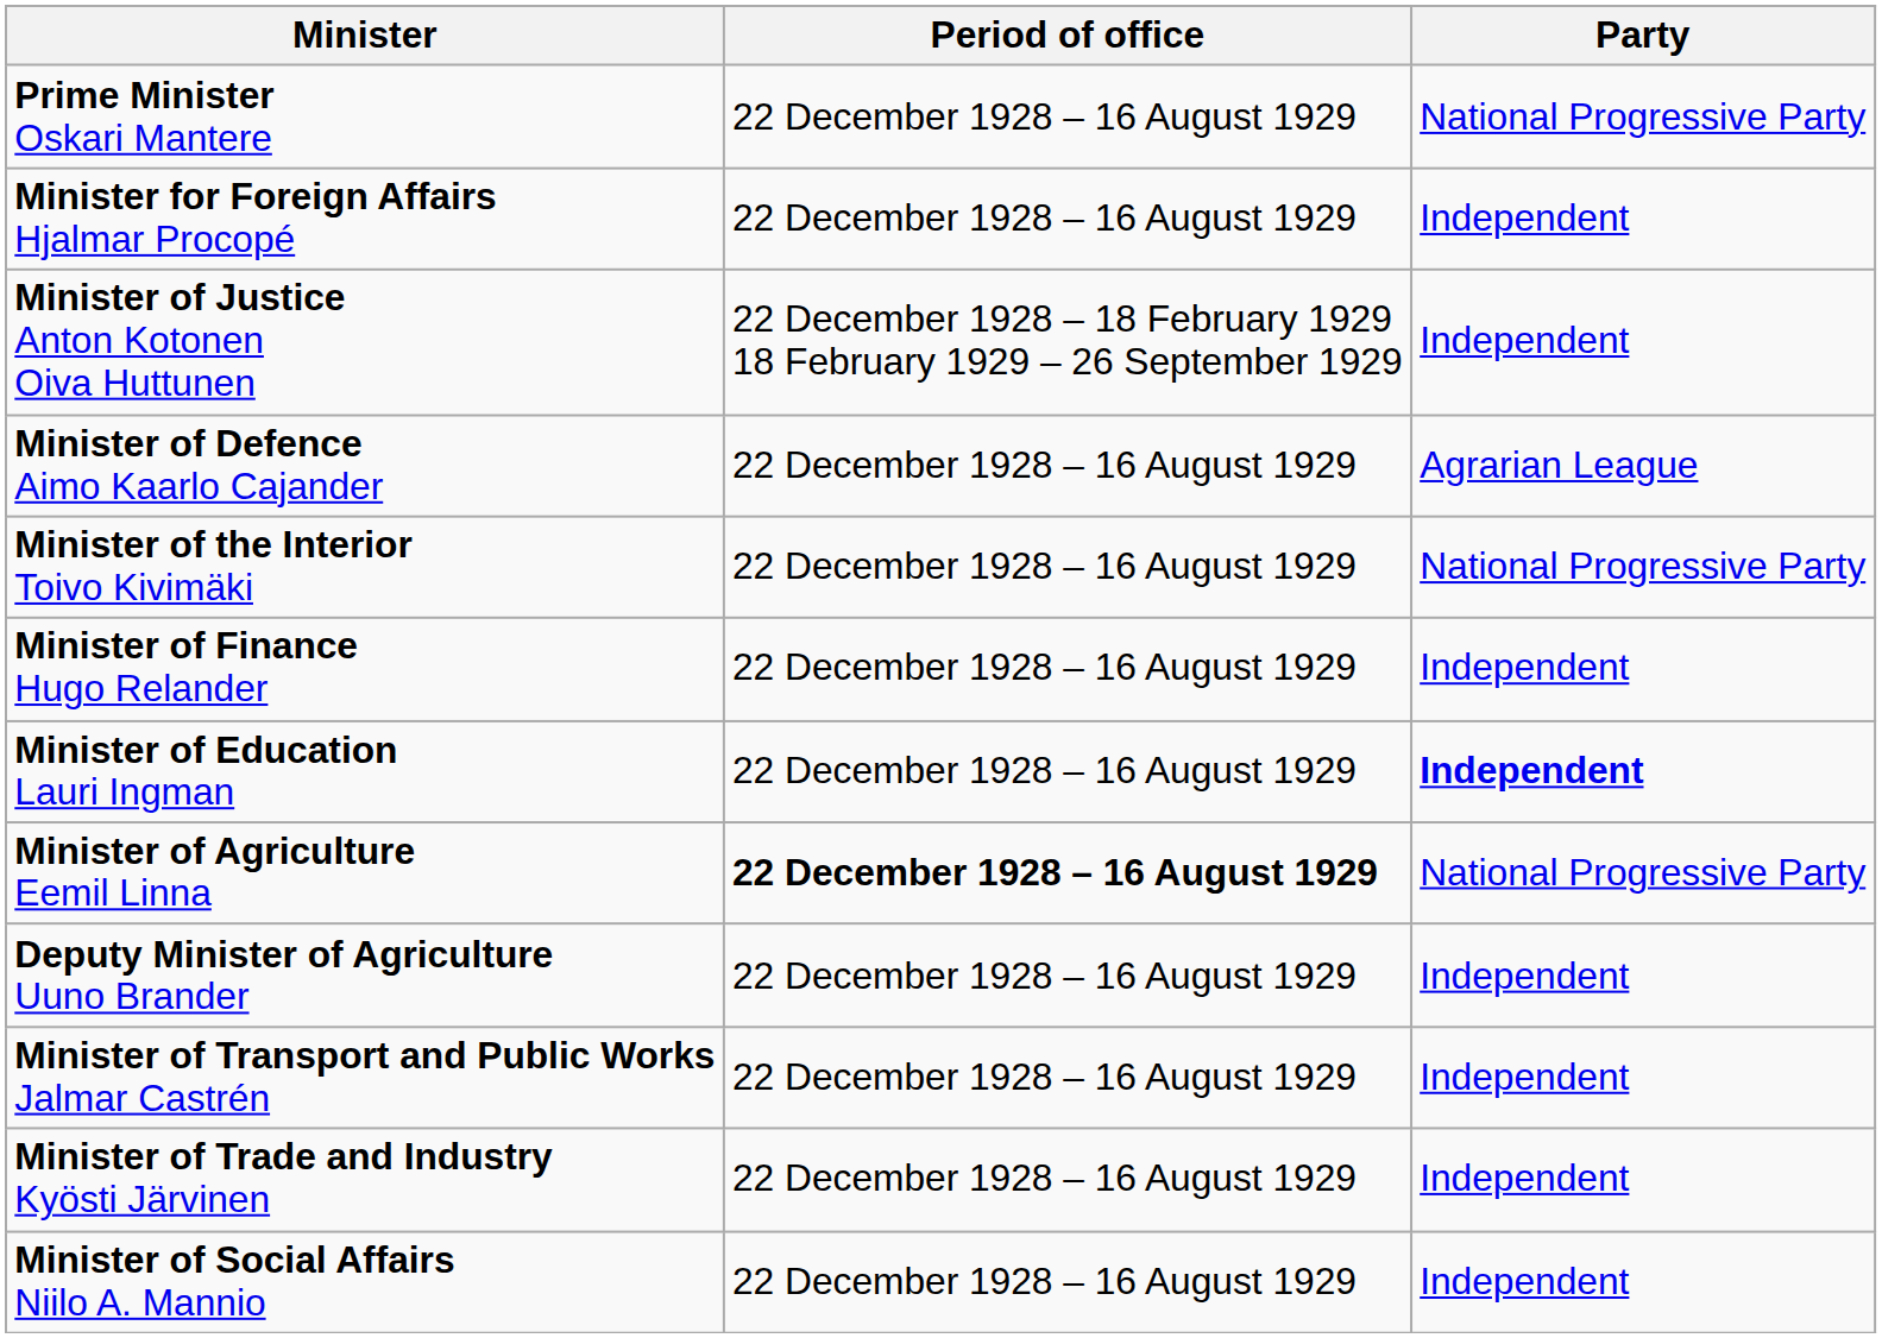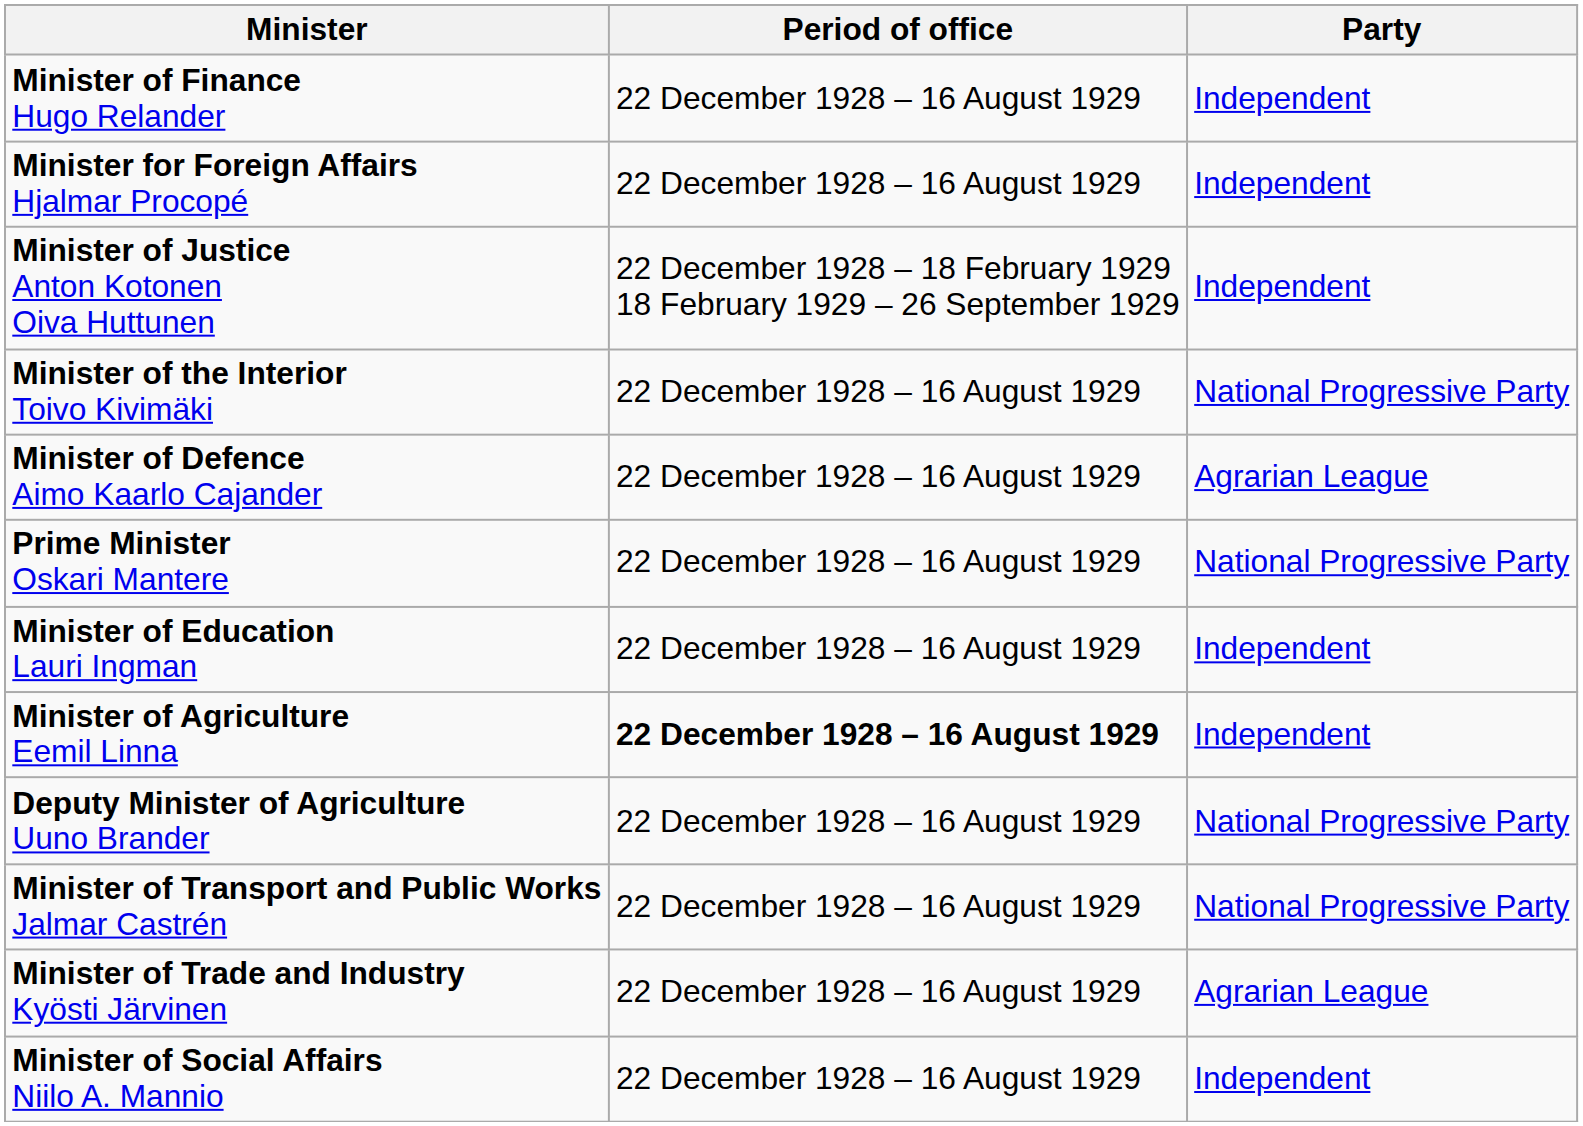rows swapped: Prime Minister Oskari Mantere <-> Minister of Finance Hugo Relander
rows swapped: Minister of Defence Aimo Kaarlo Cajander <-> Minister of the Interior Toivo Kivimäki
Minister of Education Lauri Ingman | Party: bold -> normal
Minister of Agriculture Eemil Linna | Party: National Progressive Party -> Independent
Deputy Minister of Agriculture Uuno Brander | Party: Independent -> National Progressive Party
Minister of Transport and Public Works Jalmar Castrén | Party: Independent -> National Progressive Party
Minister of Trade and Industry Kyösti Järvinen | Party: Independent -> Agrarian League
